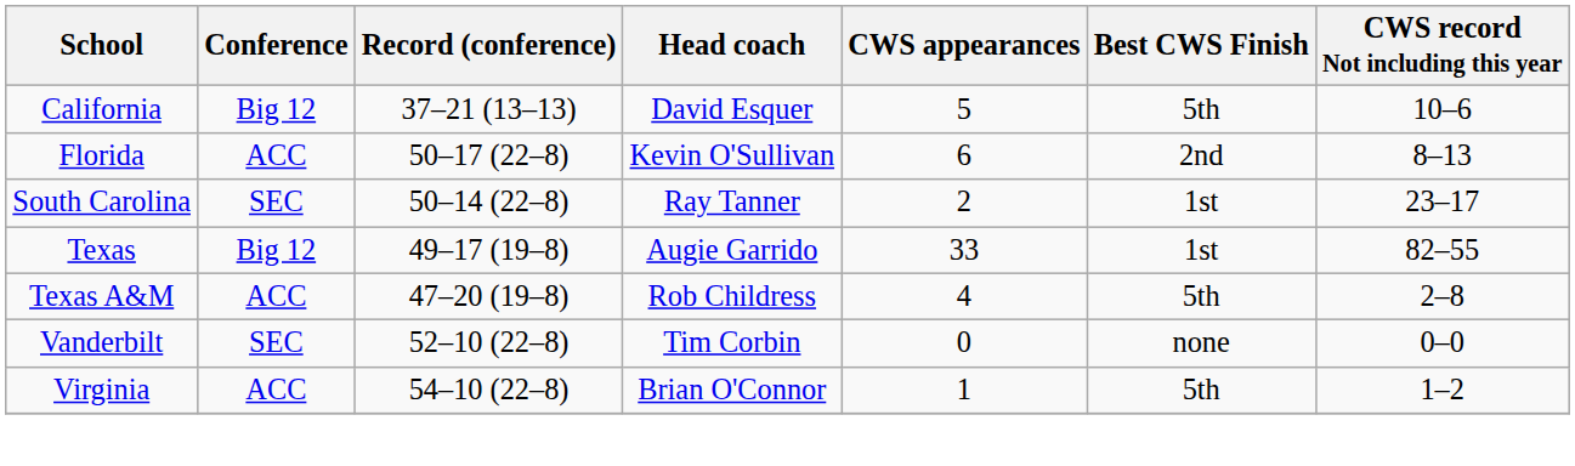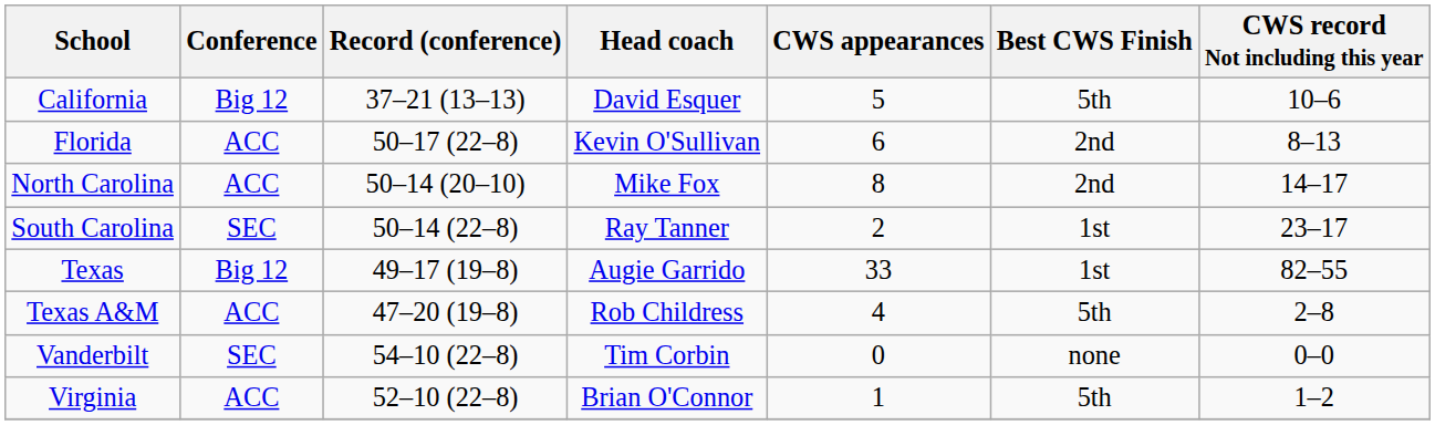+ row: North Carolina | ACC | 50–14 (20–10) | Mike Fox | 8 | 2nd | 14–17
Vanderbilt | Record (conference): 52–10 (22–8) -> 54–10 (22–8)
Virginia | Record (conference): 54–10 (22–8) -> 52–10 (22–8)
